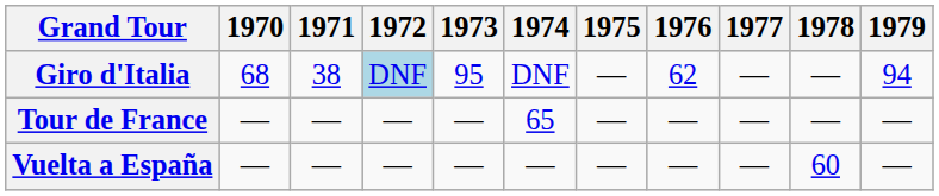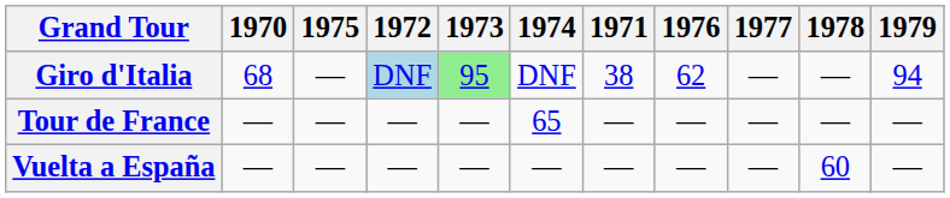columns swapped: 1971 <-> 1975
Giro d'Italia | 1973: no background -> lightgreen background
